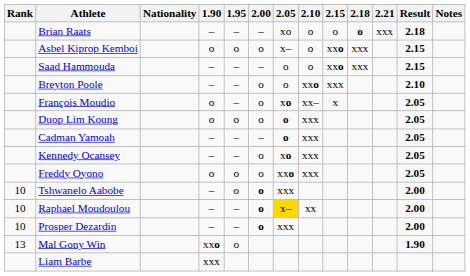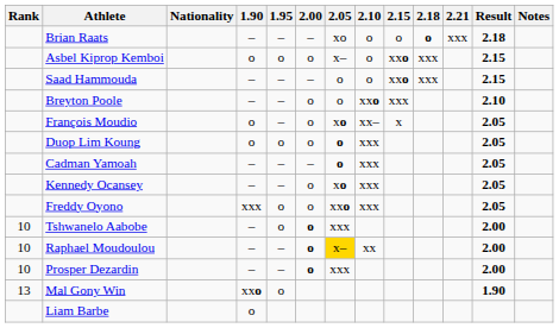Freddy Oyono | 1.90: o -> xxx
Liam Barbe | 1.90: xxx -> o
